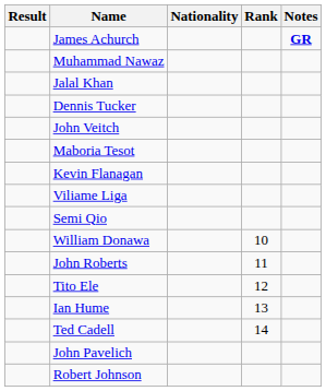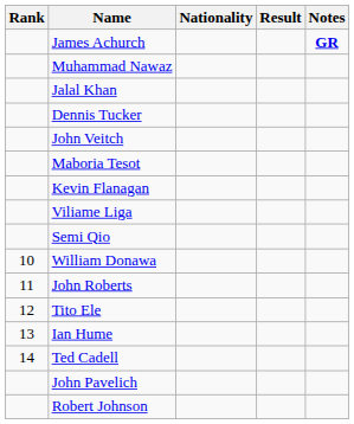columns swapped: Rank <-> Result
